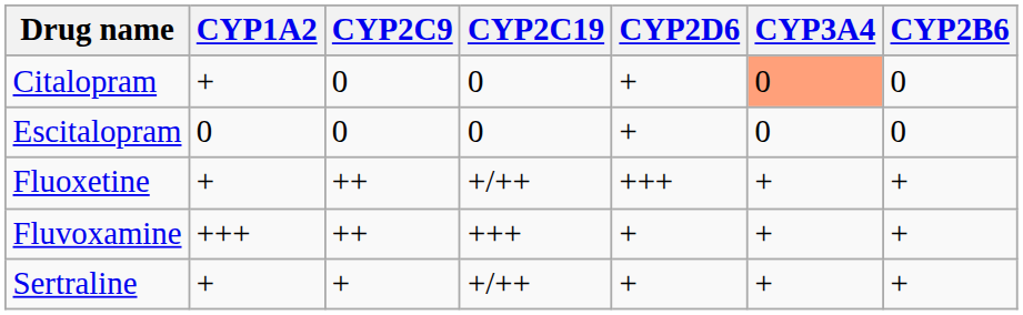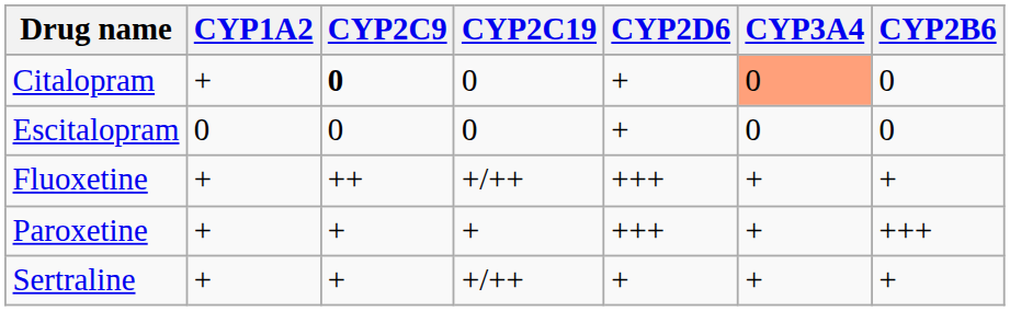Citalopram | CYP2C9: normal -> bold
- row: Fluvoxamine | +++ | ++ | +++ | + | + | +
+ row: Paroxetine | + | + | + | +++ | + | +++
